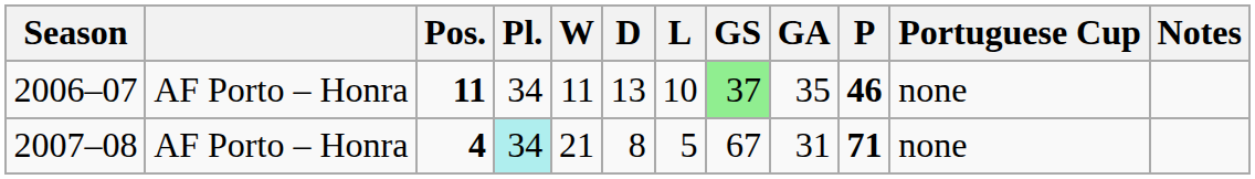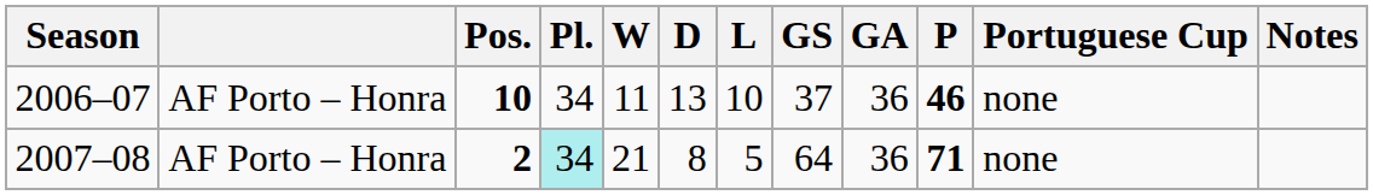2006–07 | Pos.: 11 -> 10
2006–07 | GS: lightgreen background -> no background
2006–07 | GA: 35 -> 36
2007–08 | Pos.: 4 -> 2
2007–08 | GS: 67 -> 64
2007–08 | GA: 31 -> 36
